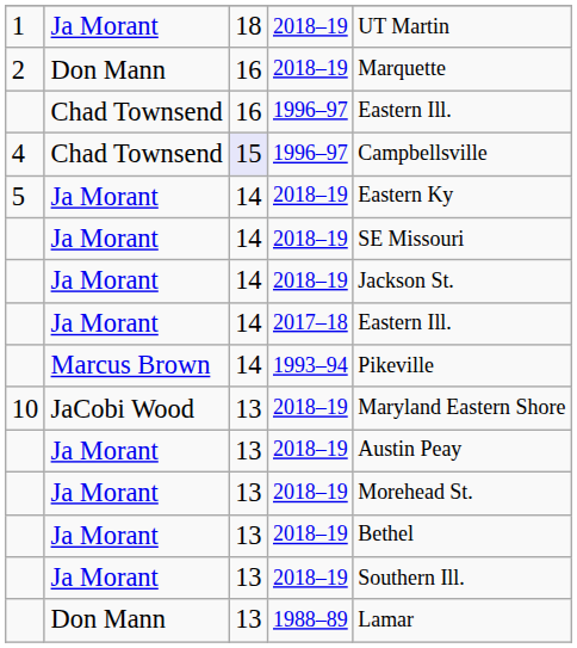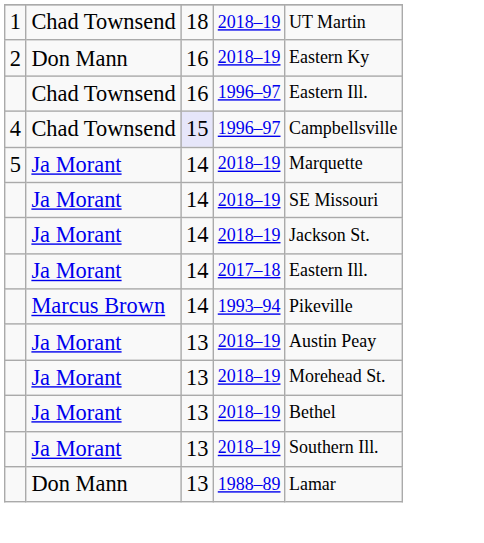1 | column 2: Ja Morant -> Chad Townsend
2 | column 5: Marquette -> Eastern Ky
5 | column 5: Eastern Ky -> Marquette
- row: 10 | JaCobi Wood | 13 | 2018–19 | Maryland Eastern Shore
